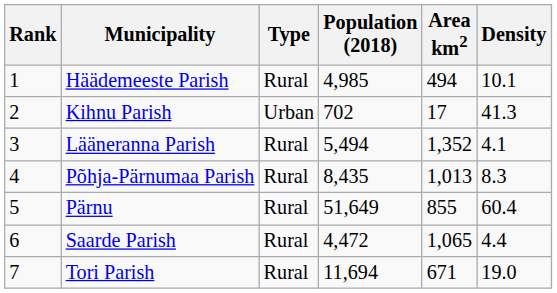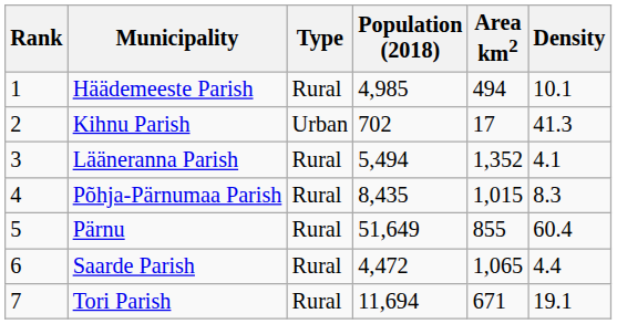Põhja-Pärnumaa Parish | Area km2: 1,013 -> 1,015
Tori Parish | Density: 19.0 -> 19.1
